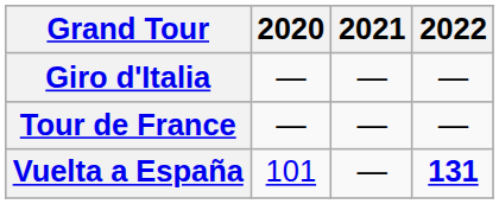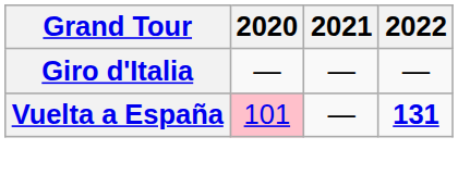- row: Tour de France | — | — | —
Vuelta a España | 2020: no background -> pink background
